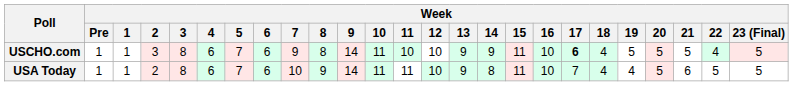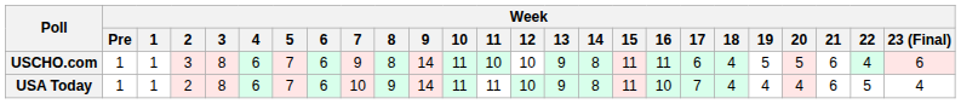USCHO.com | Week / 14: 9 -> 8
USCHO.com | Week / 16: 10 -> 11
USCHO.com | Week / 17: bold -> normal
USCHO.com | Week / 21: 5 -> 6
USCHO.com | Week / 23 (Final): 5 -> 6
USA Today | Week / 20: 5 -> 4
USA Today | Week / 23 (Final): 5 -> 4
